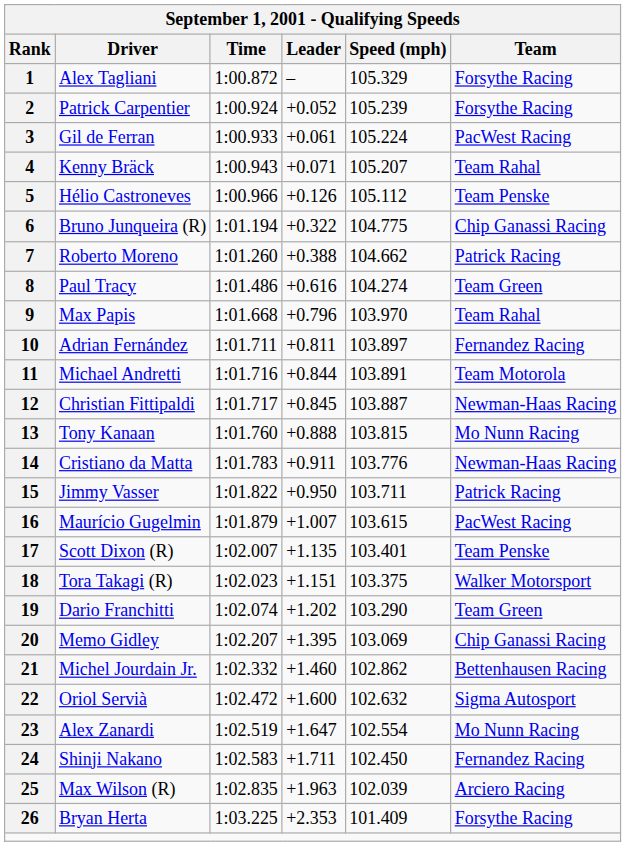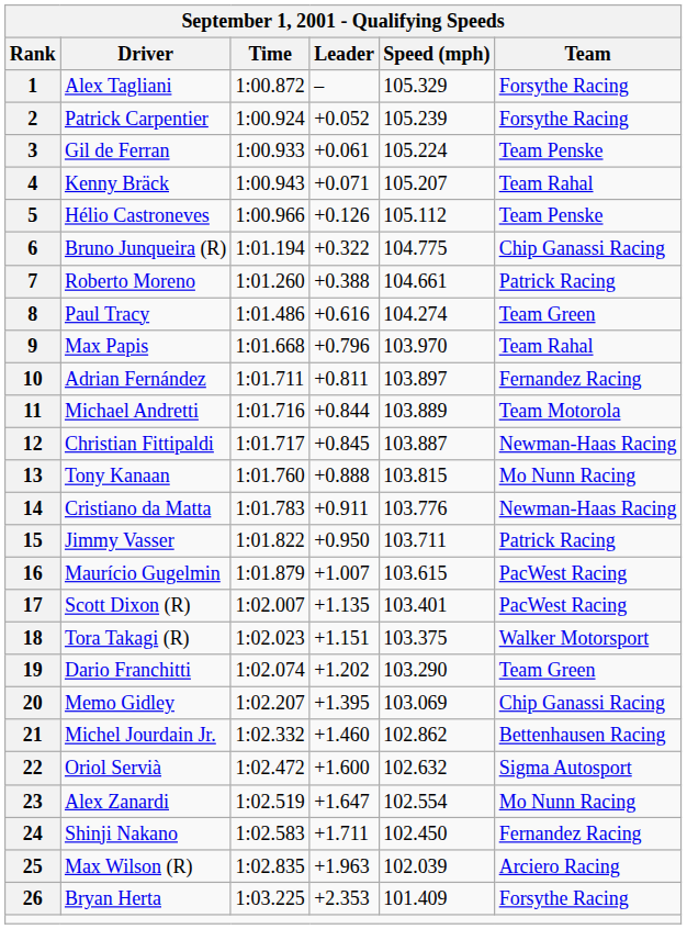3 | Team: PacWest Racing -> Team Penske
7 | Speed (mph): 104.662 -> 104.661
11 | Speed (mph): 103.891 -> 103.889
17 | Team: Team Penske -> PacWest Racing
